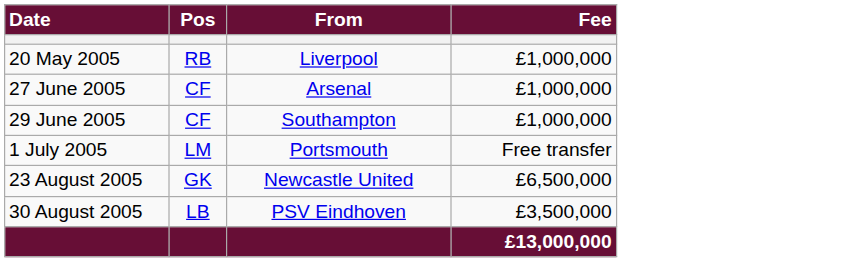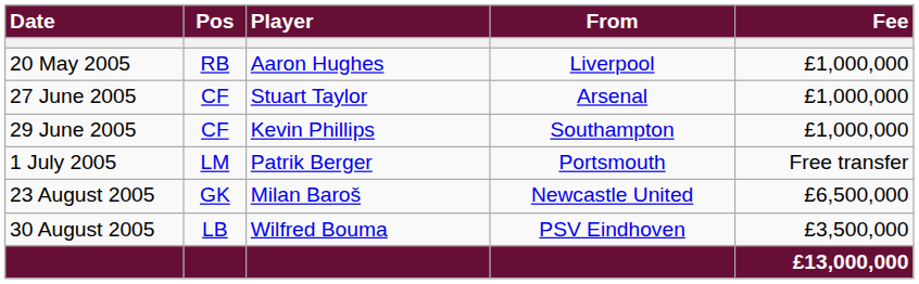+ column: Player | Aaron Hughes | Stuart Taylor | Kevin Phillips | Patrik Berger | Milan Baroš | Wilfred Bouma
